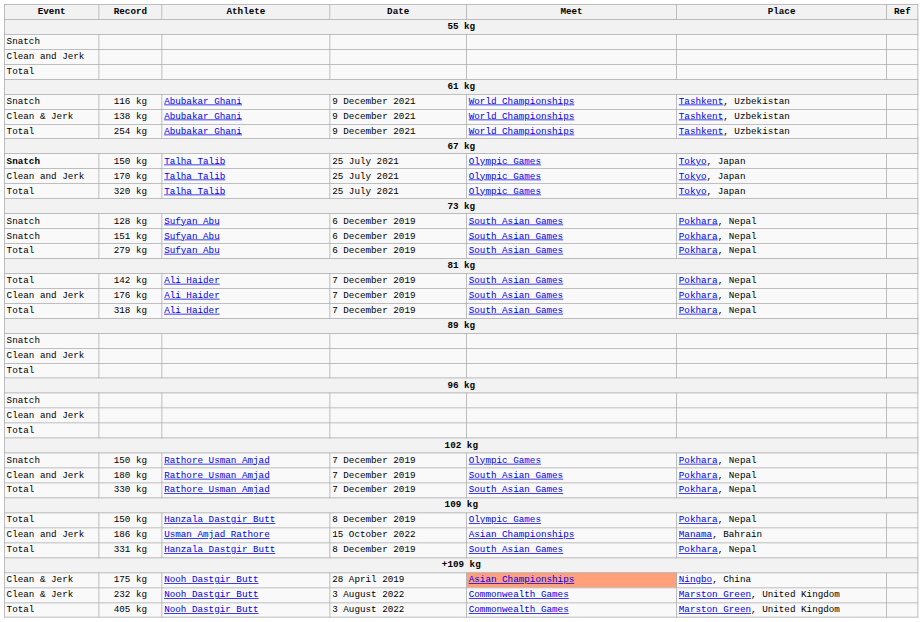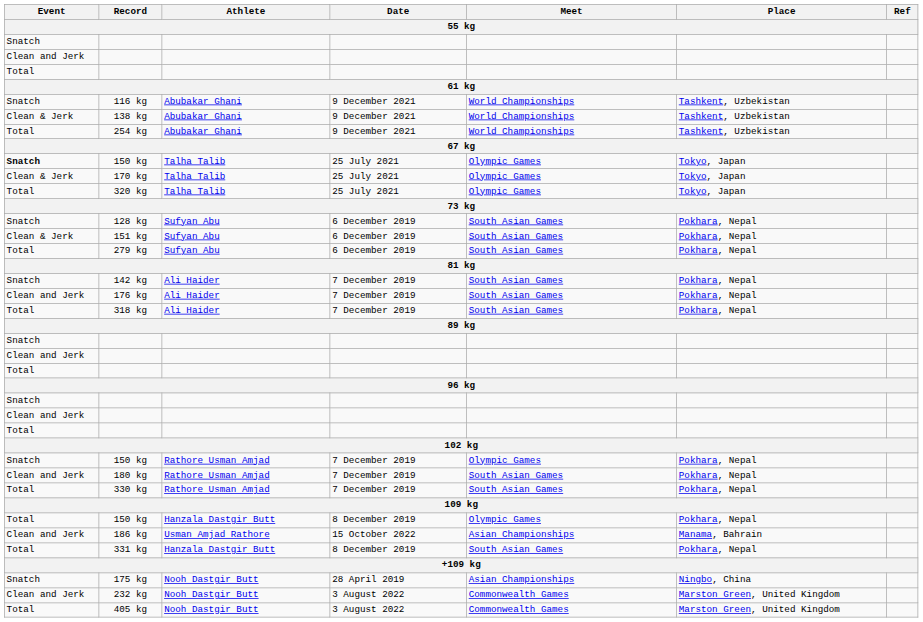170 kg | Event: Clean and Jerk -> Clean & Jerk
151 kg | Event: Snatch -> Clean & Jerk
142 kg | Event: Total -> Snatch
175 kg | Event: Clean & Jerk -> Snatch
175 kg | Meet: lightsalmon background -> no background
232 kg | Event: Clean & Jerk -> Clean and Jerk
